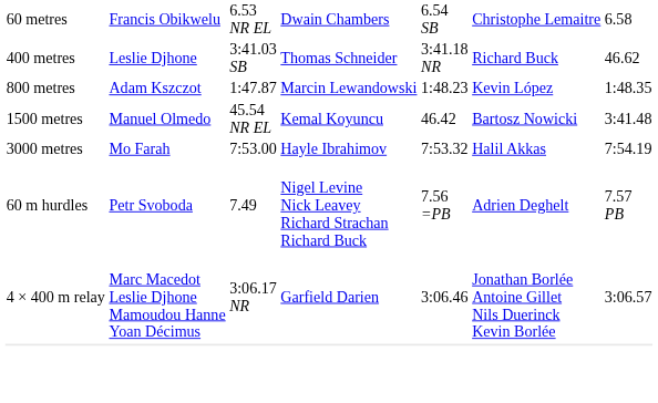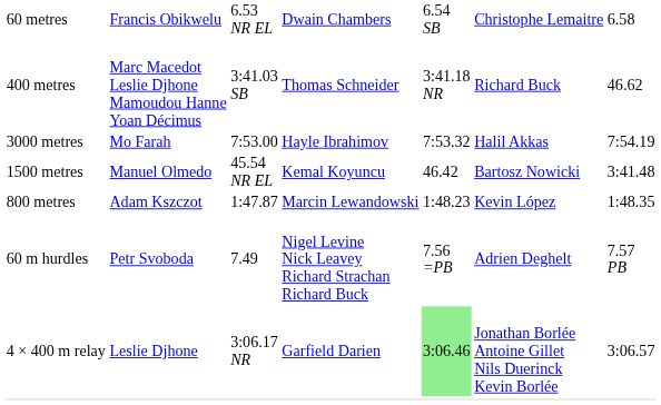400 metres | column 2: Leslie Djhone -> Marc Macedot Leslie Djhone Mamoudou Hanne Yoan Décimus
rows swapped: 800 metres <-> 3000 metres
4 × 400 m relay | column 2: Marc Macedot Leslie Djhone Mamoudou Hanne Yoan Décimus -> Leslie Djhone
4 × 400 m relay | column 5: no background -> lightgreen background
